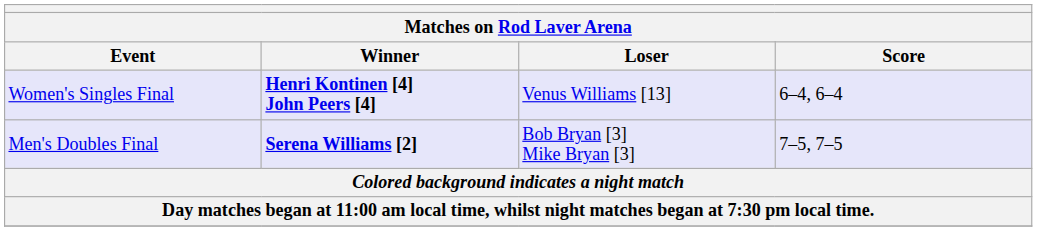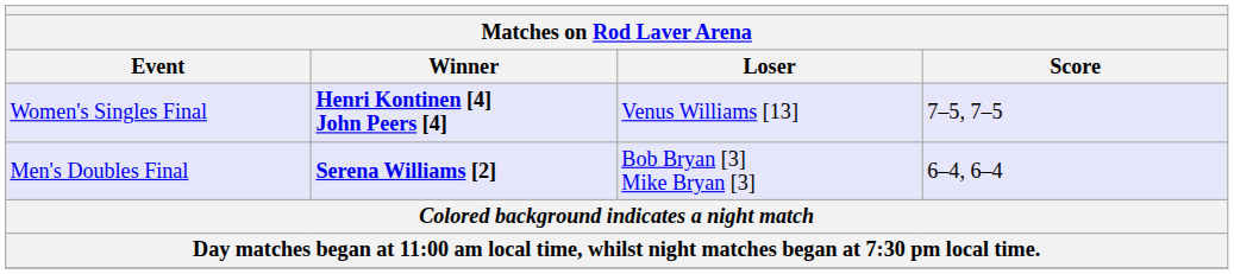Women's Singles Final | Score: 6–4, 6–4 -> 7–5, 7–5
Men's Doubles Final | Score: 7–5, 7–5 -> 6–4, 6–4
